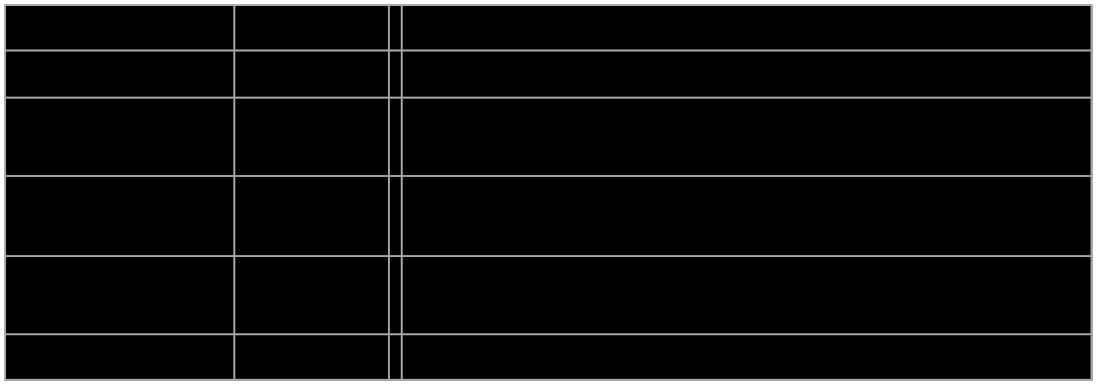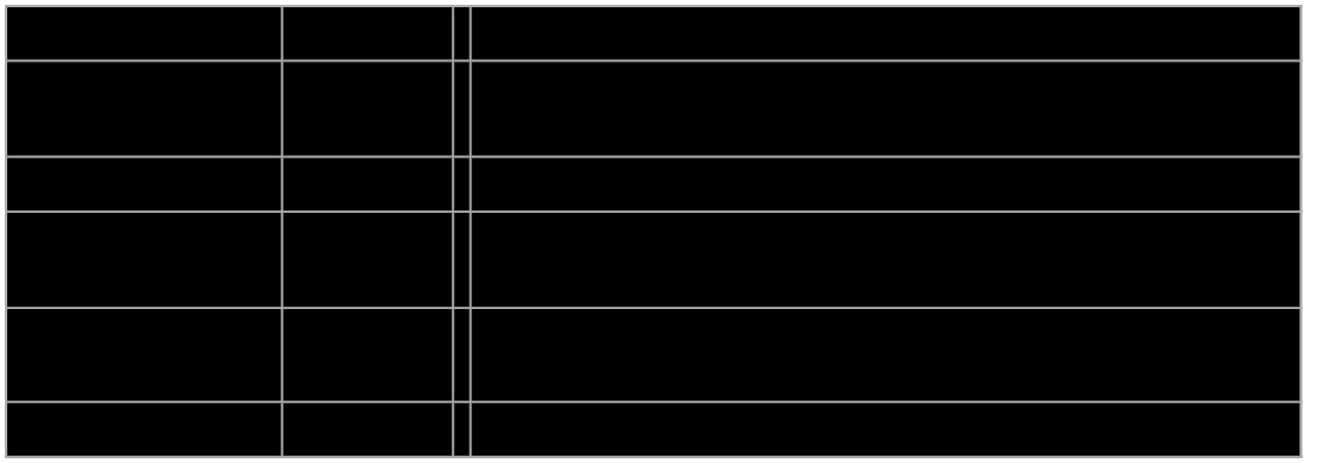rows swapped: Katelyn Fournier <-> Savannah Harmon
Shea Tiley | column 2: bold -> normal
Amanda Titus | column 2: Forward -> Goaltender
